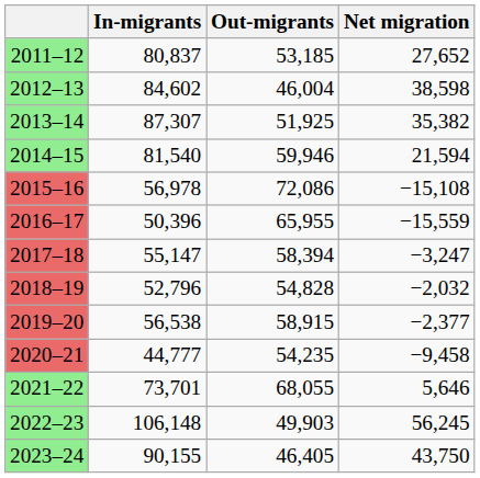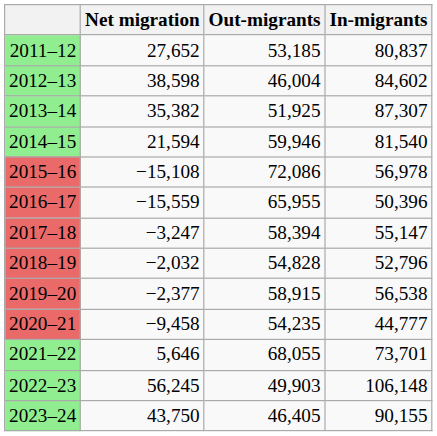columns swapped: In-migrants <-> Net migration
